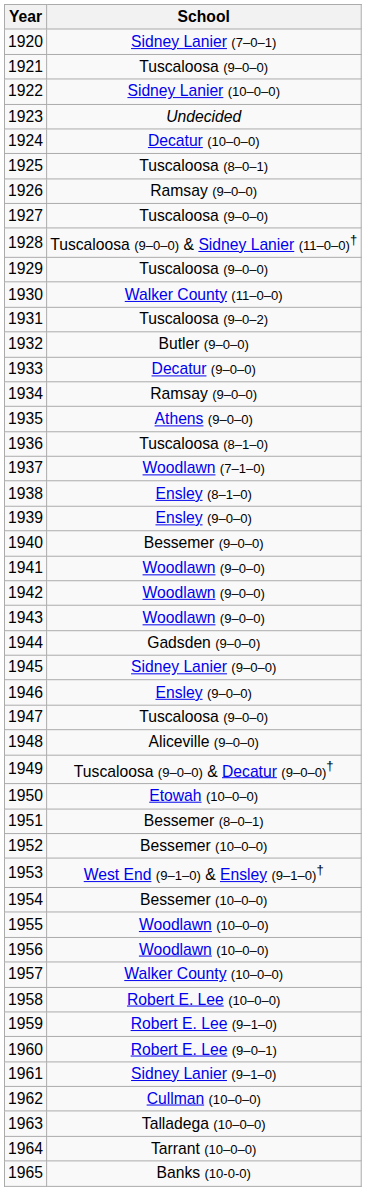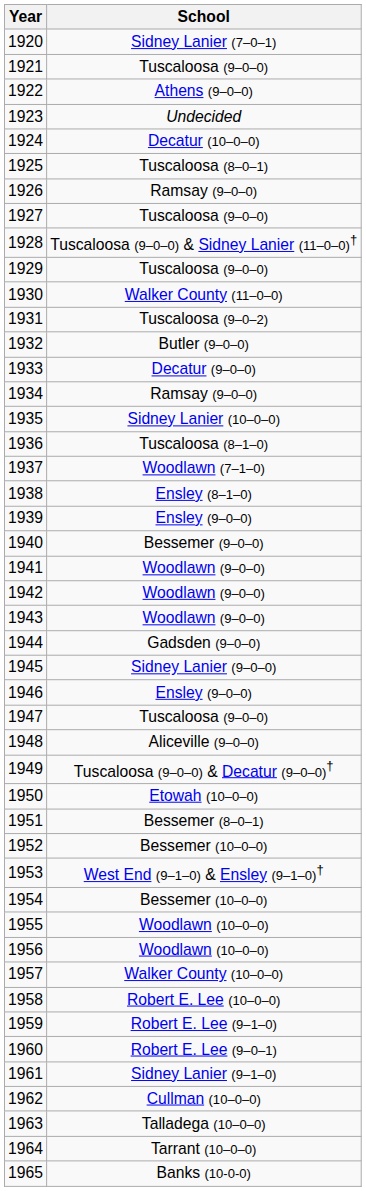1922 | School: Sidney Lanier (10–0–0) -> Athens (9–0–0)
1935 | School: Athens (9–0–0) -> Sidney Lanier (10–0–0)
